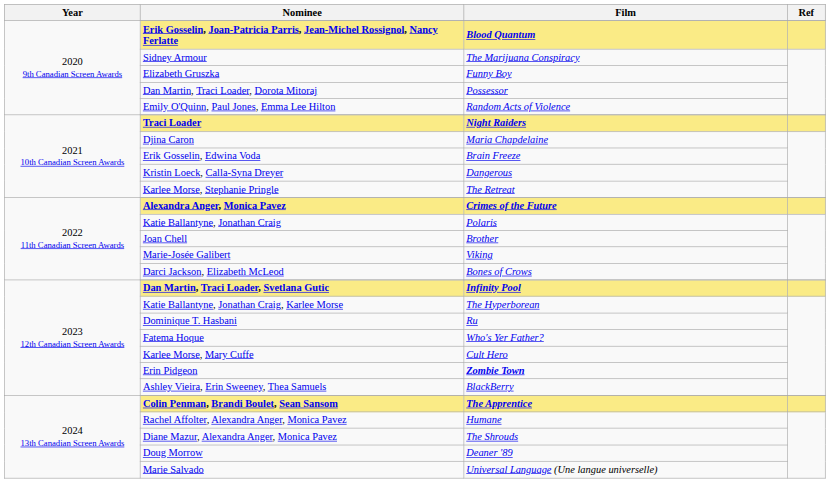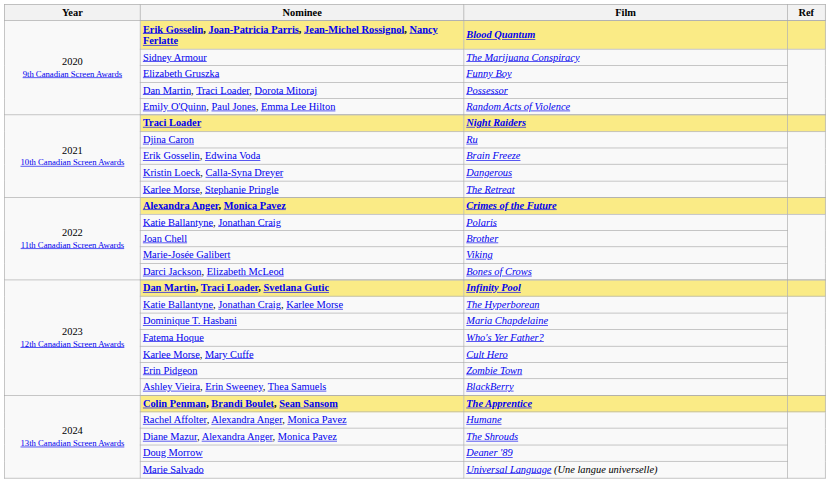Djina Caron | Film: Maria Chapdelaine -> Ru
Dominique T. Hasbani | Film: Ru -> Maria Chapdelaine
Erin Pidgeon | Film: bold -> normal
